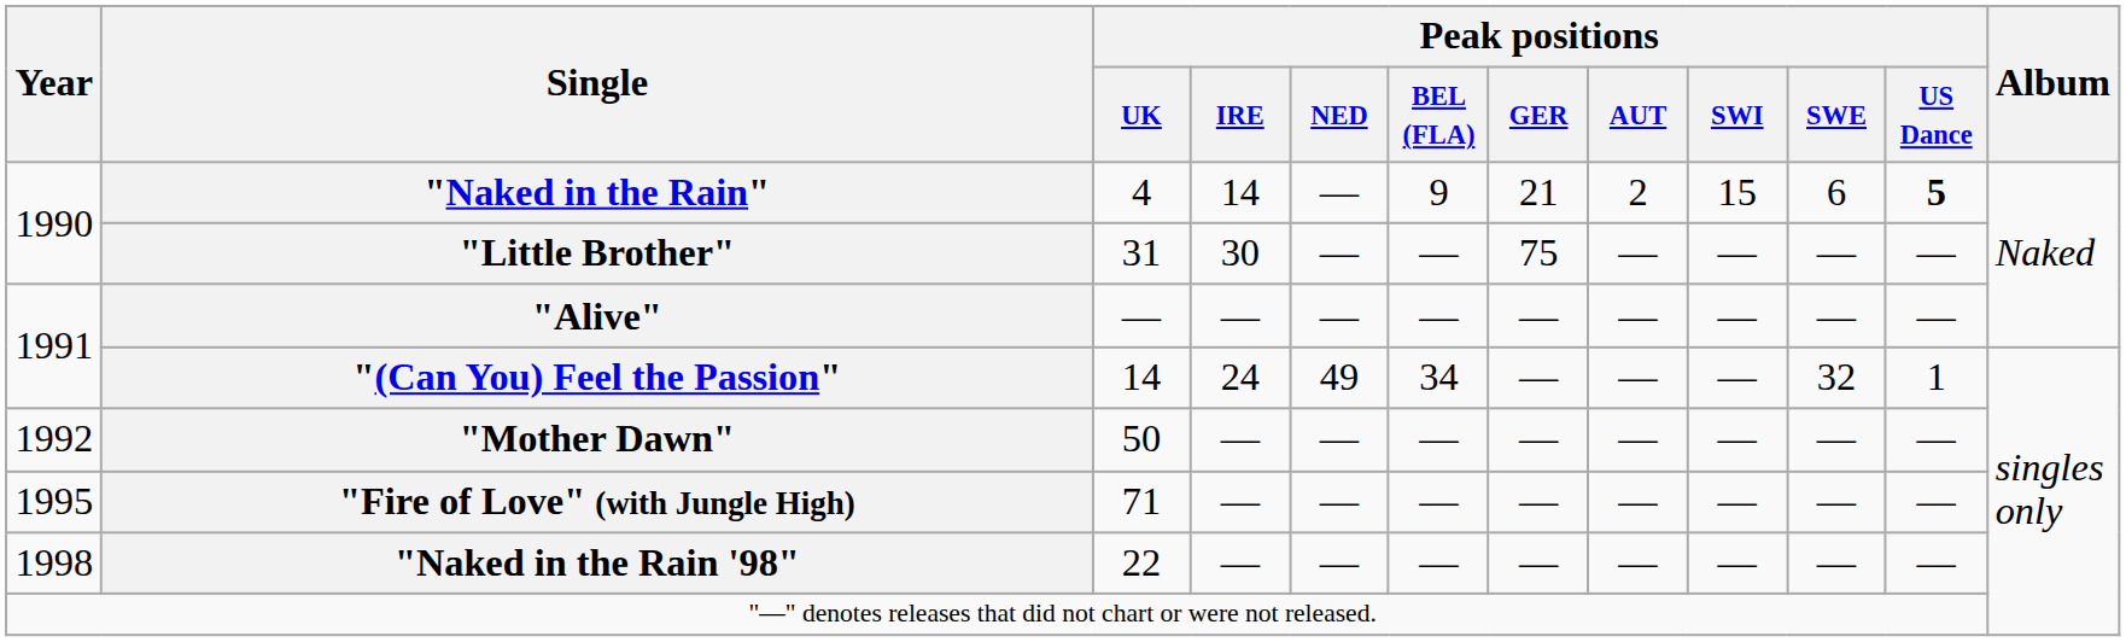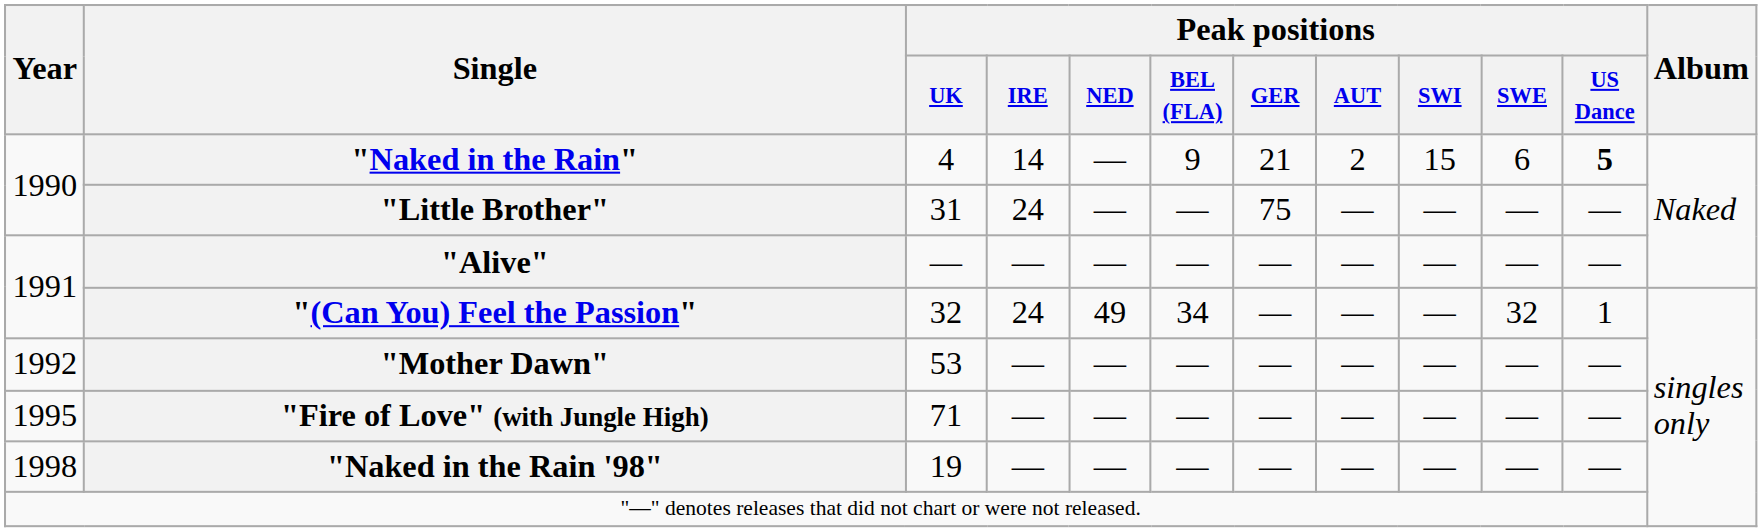"Little Brother" | Peak positions / IRE: 30 -> 24
"(Can You) Feel the Passion" | Peak positions / UK: 14 -> 32
"Mother Dawn" | Peak positions / UK: 50 -> 53
"Naked in the Rain '98" | Peak positions / UK: 22 -> 19
